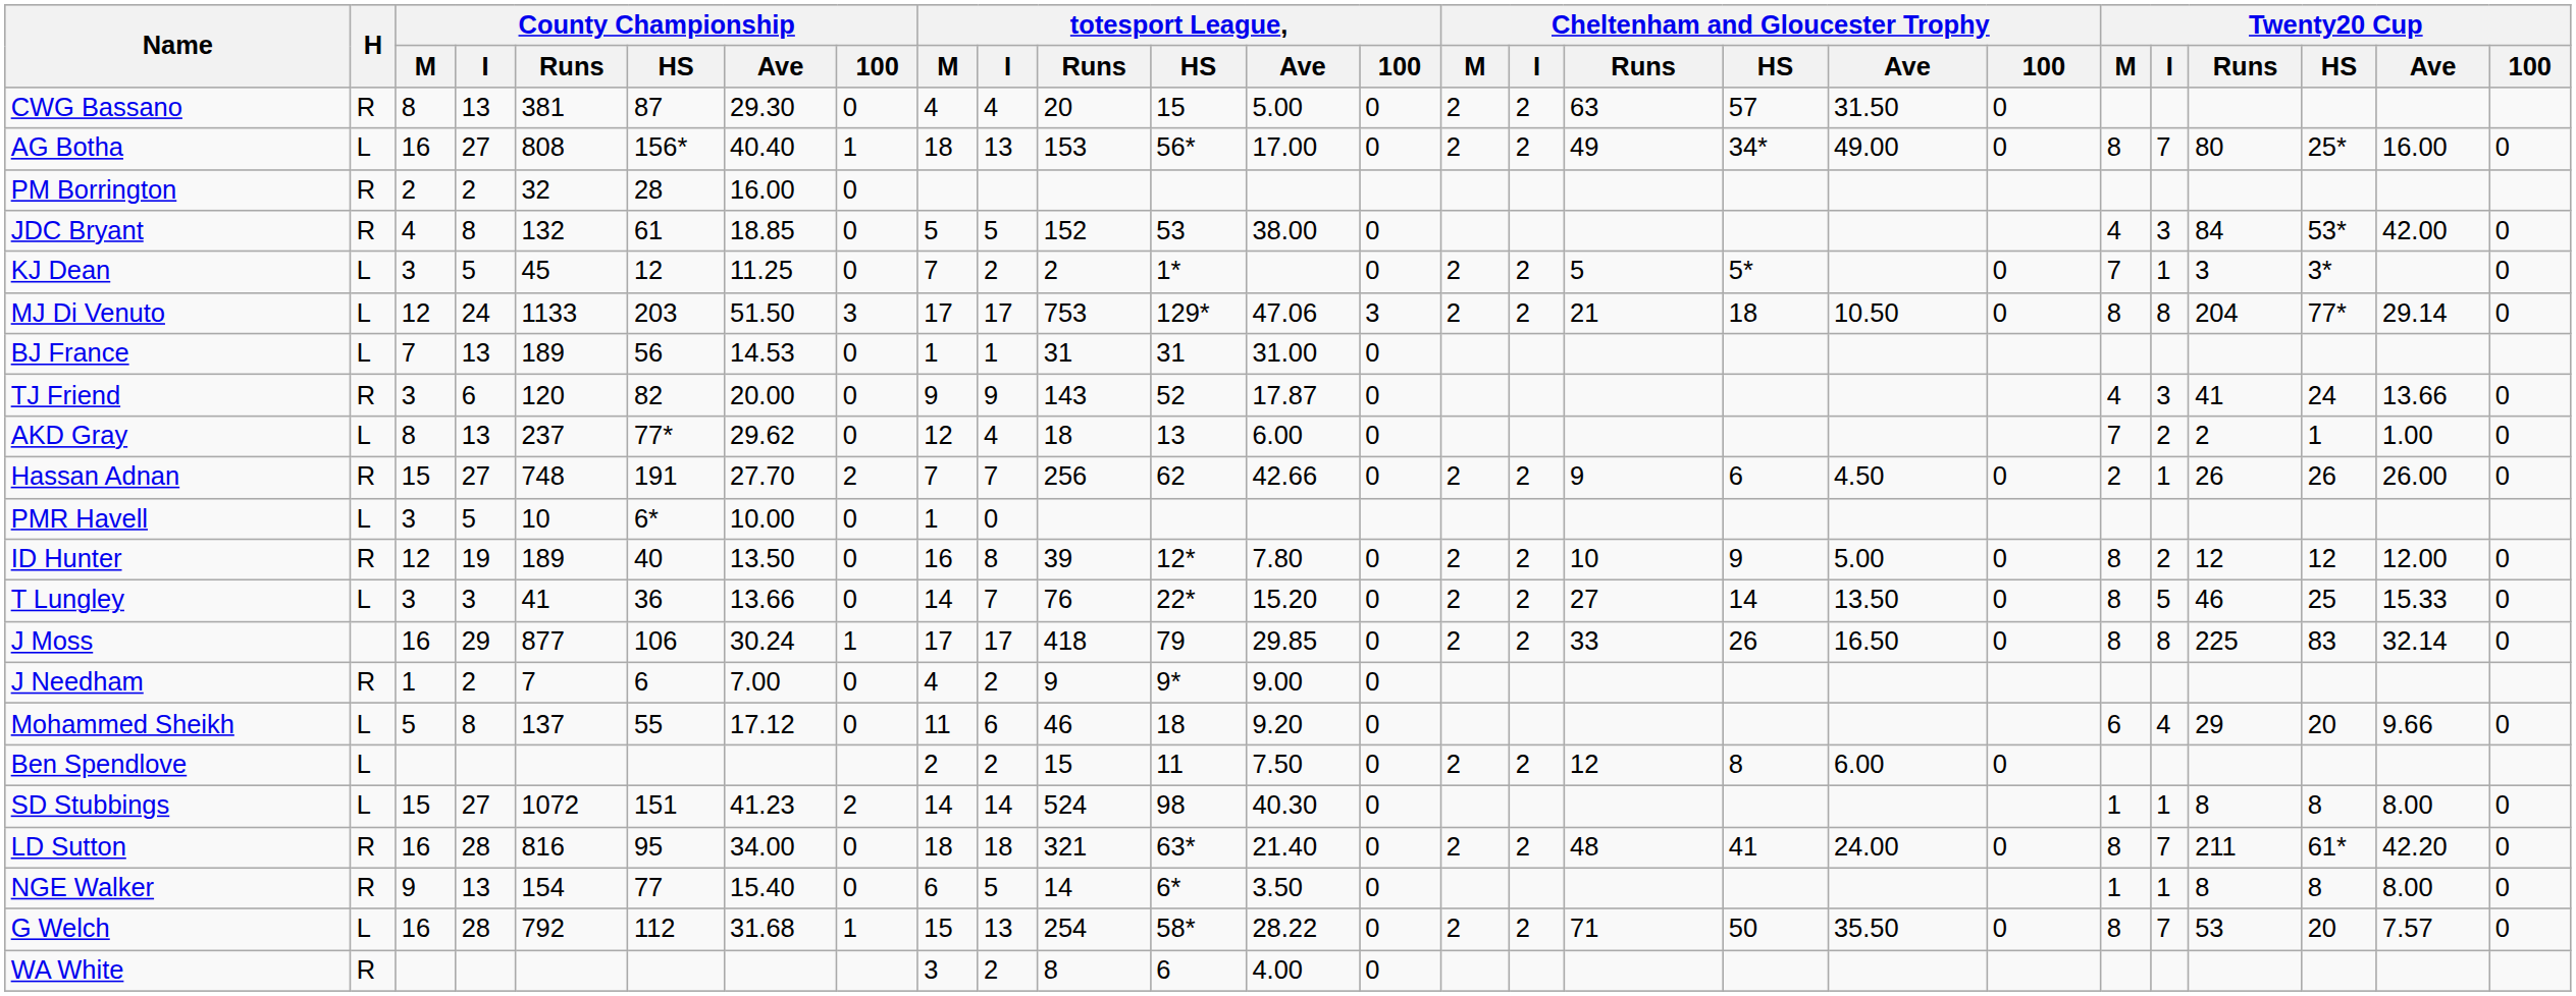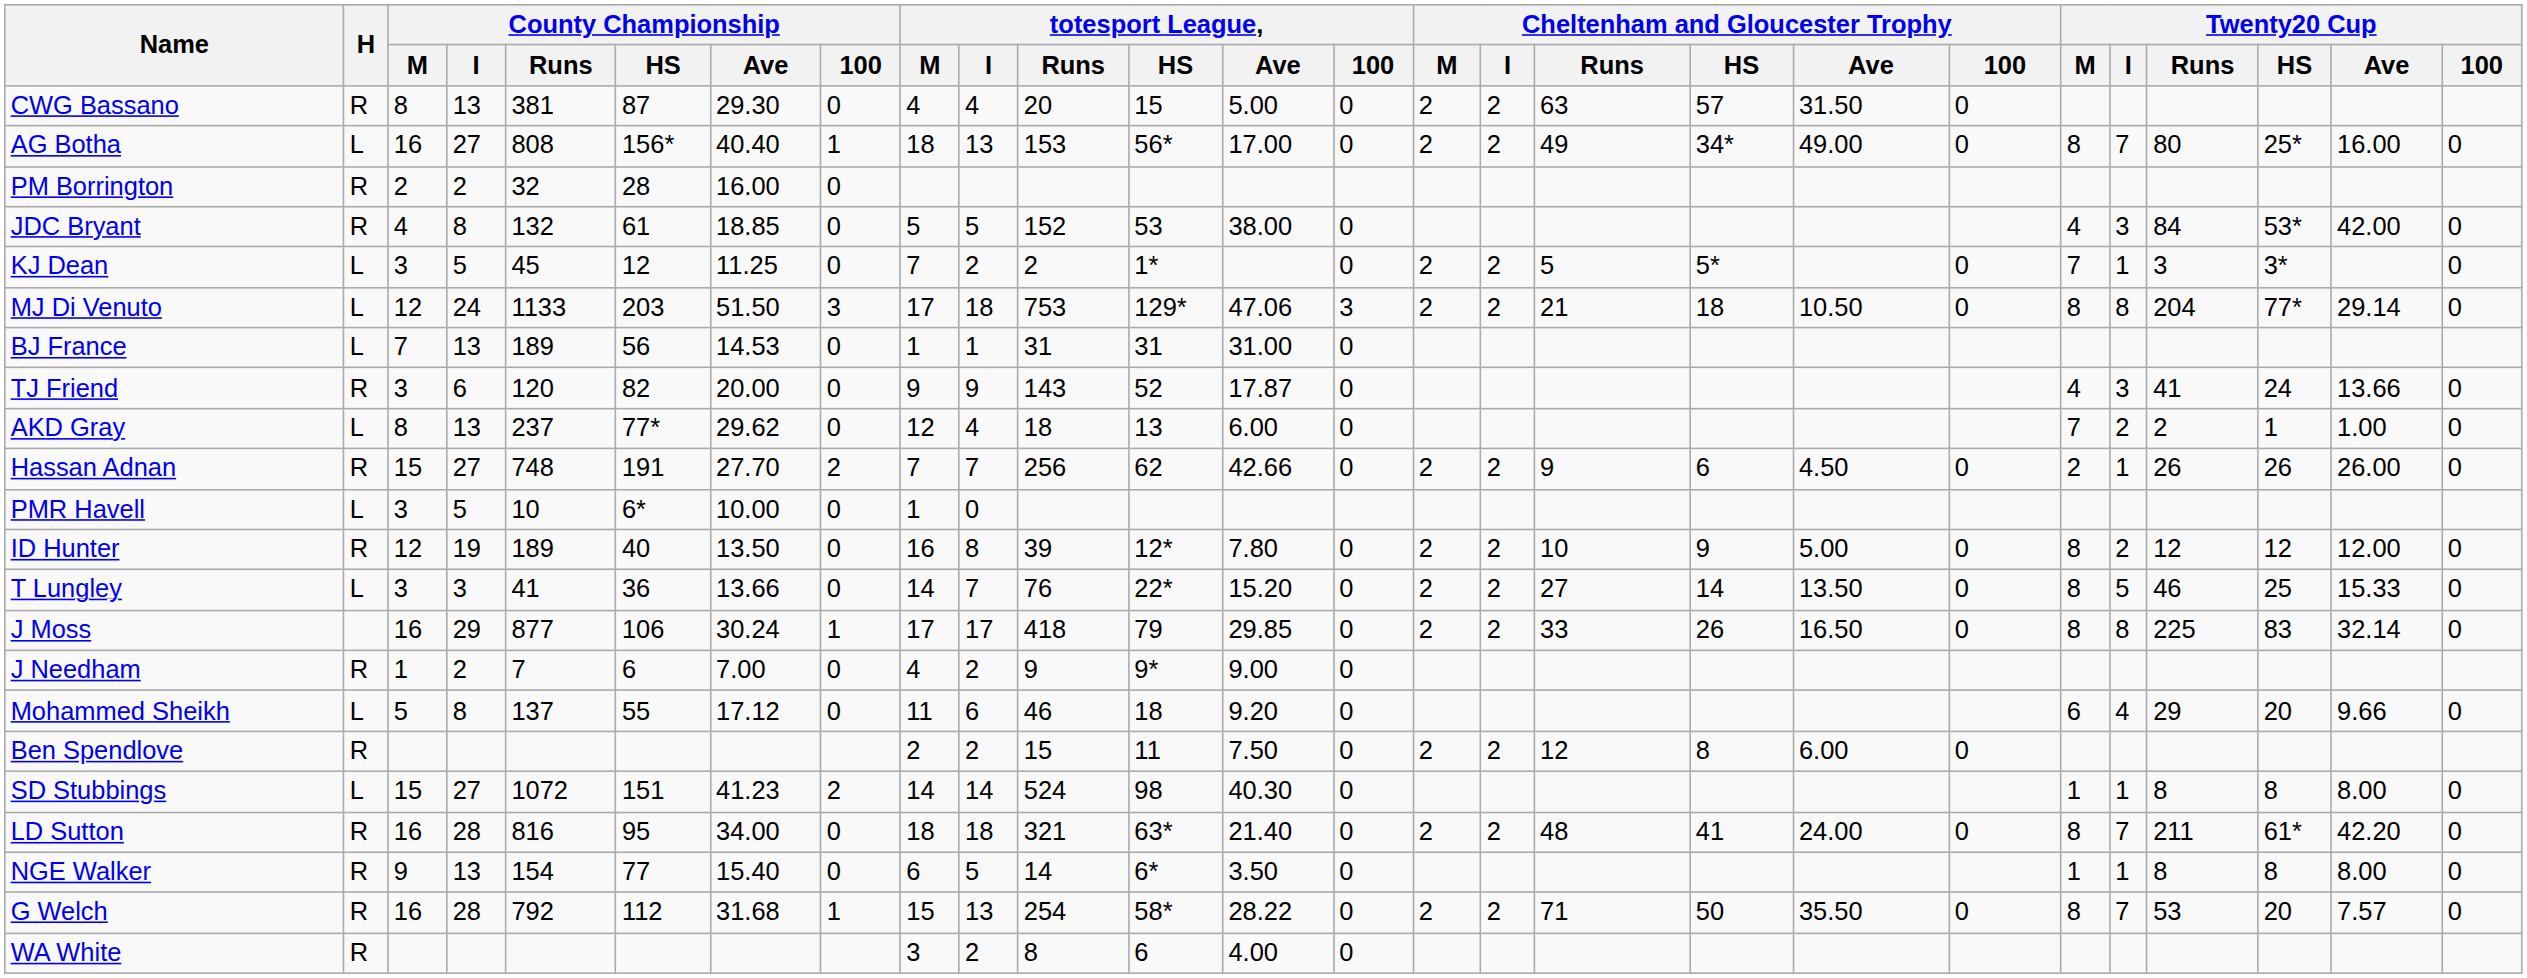MJ Di Venuto | totesport League, / I: 17 -> 18
Ben Spendlove | H: L -> R
G Welch | H: L -> R
